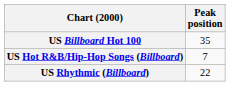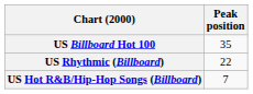rows swapped: US Hot R&B/Hip-Hop Songs (Billboard) <-> US Rhythmic (Billboard)
